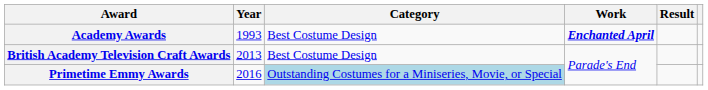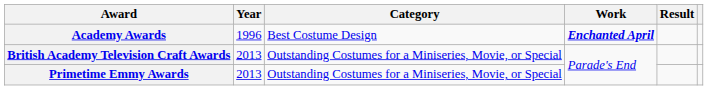Academy Awards | Year: 1993 -> 1996
British Academy Television Craft Awards | Category: Best Costume Design -> Outstanding Costumes for a Miniseries, Movie, or Special
Primetime Emmy Awards | Year: 2016 -> 2013
Primetime Emmy Awards | Category: lightblue background -> no background
